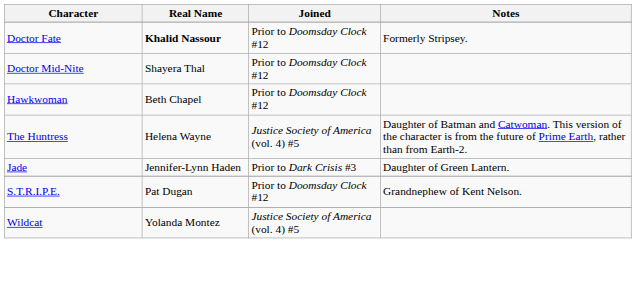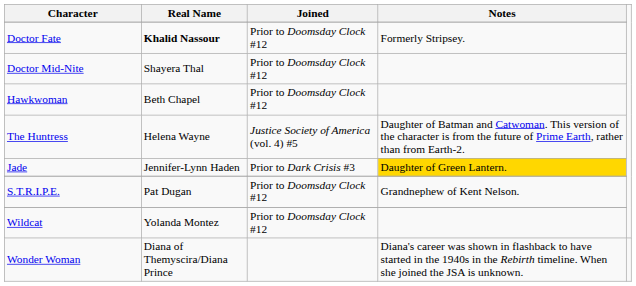Jade | Notes: no background -> gold background
Wildcat | Joined: Justice Society of America (vol. 4) #5 -> Prior to Doomsday Clock #12
+ row: Wonder Woman | Diana of Themyscira/Diana Prince | Diana's career was shown in flashback to have started in the 1940s in the Rebirth timeline. When she joined the JSA is unknown.
